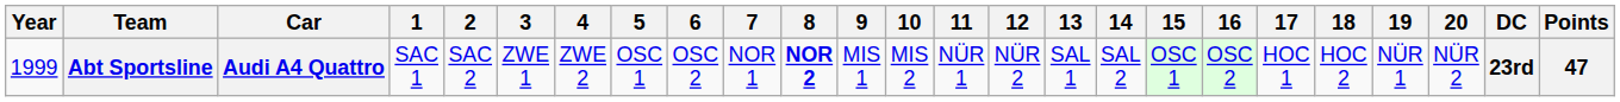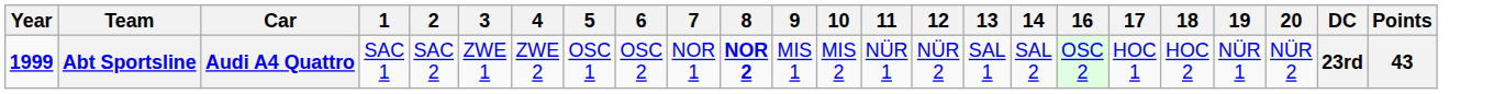- column: 15 | OSC 1
Abt Sportsline | Year: normal -> bold
Abt Sportsline | Points: 47 -> 43
